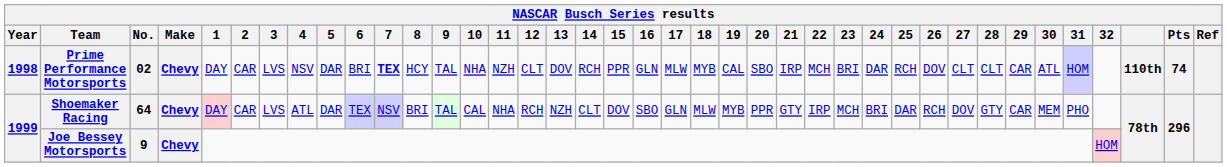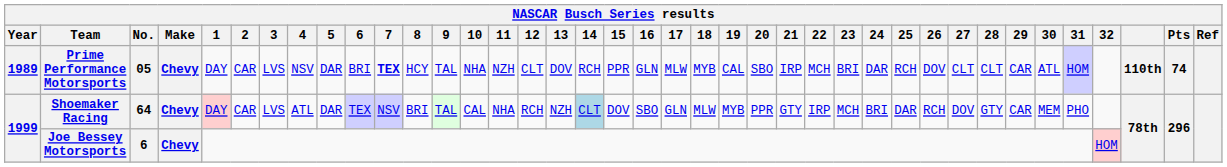Prime Performance Motorsports | Year: 1998 -> 1989
Prime Performance Motorsports | No.: 02 -> 05
Shoemaker Racing | 14: no background -> lightblue background
Joe Bessey Motorsports | No.: 9 -> 6
